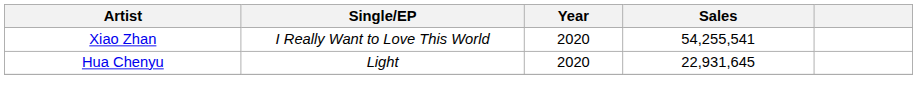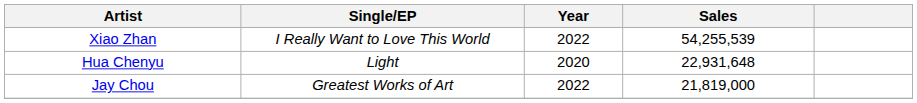Xiao Zhan | Year: 2020 -> 2022
Xiao Zhan | Sales: 54,255,541 -> 54,255,539
Hua Chenyu | Sales: 22,931,645 -> 22,931,648
+ row: Jay Chou | Greatest Works of Art | 2022 | 21,819,000
